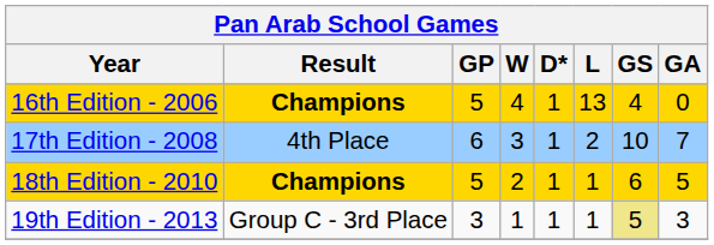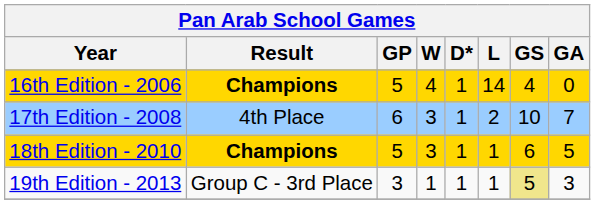16th Edition - 2006 | L: 13 -> 14
18th Edition - 2010 | W: 2 -> 3
